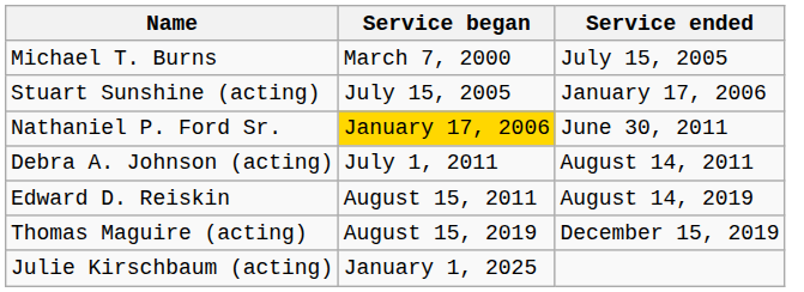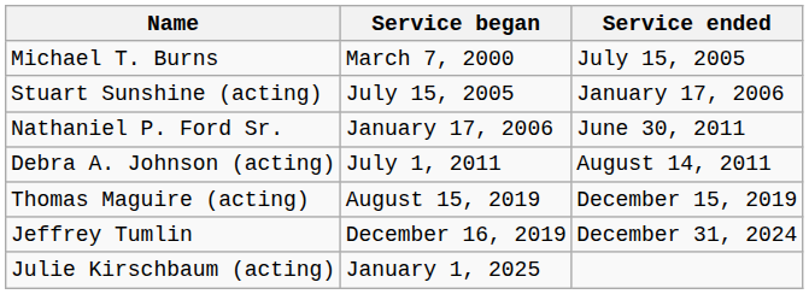Nathaniel P. Ford Sr. | Service began: gold background -> no background
- row: Edward D. Reiskin | August 15, 2011 | August 14, 2019
+ row: Jeffrey Tumlin | December 16, 2019 | December 31, 2024
